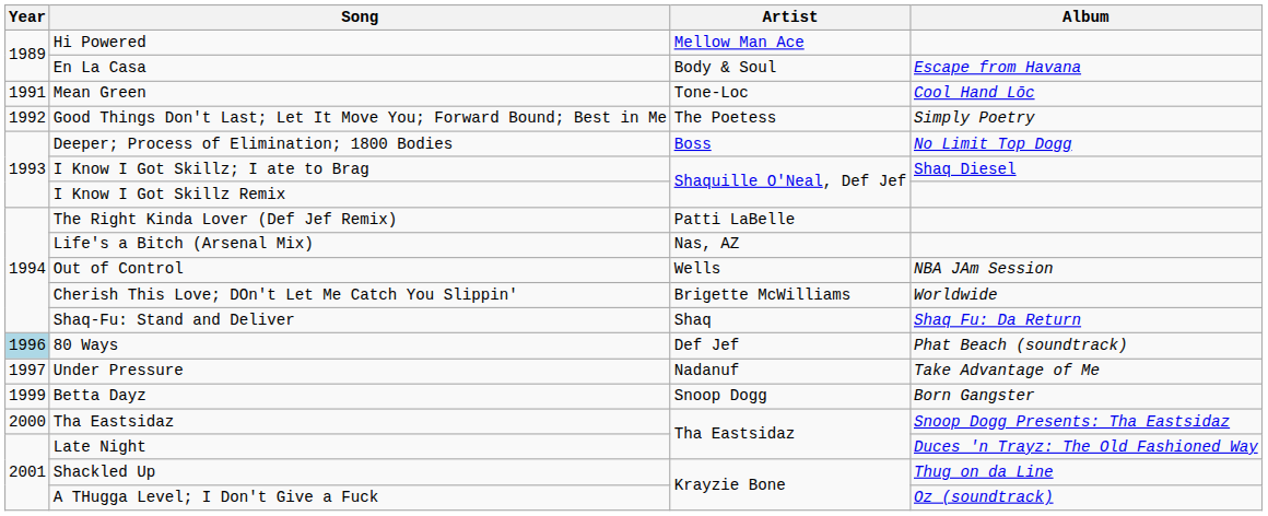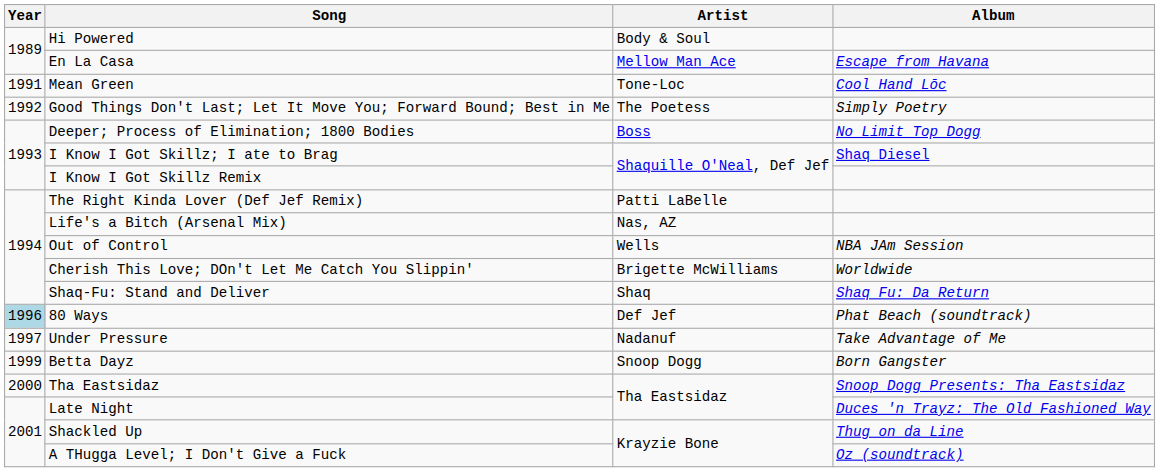Hi Powered | Artist: Mellow Man Ace -> Body & Soul
En La Casa | Artist: Body & Soul -> Mellow Man Ace
